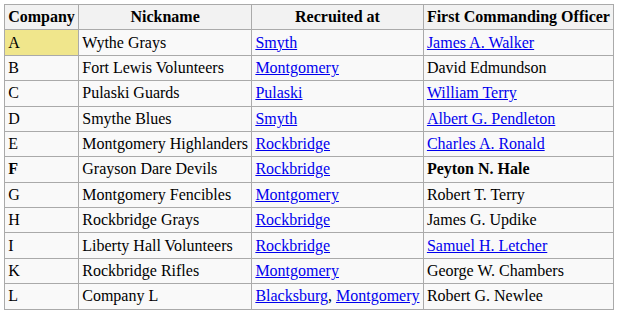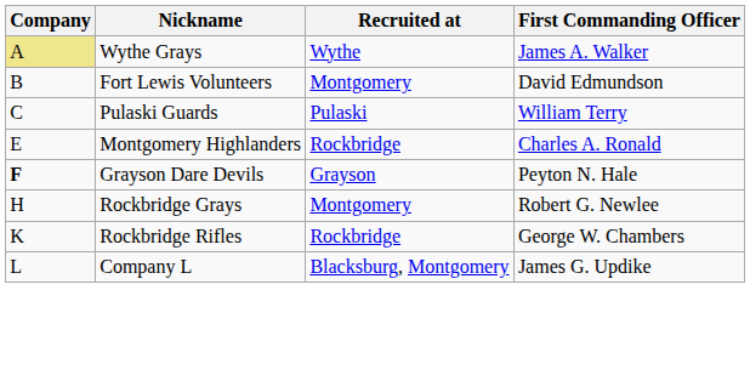Wythe Grays | Recruited at: Smyth -> Wythe
- row: D | Smythe Blues | Smyth | Albert G. Pendleton
Grayson Dare Devils | Recruited at: Rockbridge -> Grayson
Grayson Dare Devils | First Commanding Officer: bold -> normal
- row: G | Montgomery Fencibles | Montgomery | Robert T. Terry
Rockbridge Grays | Recruited at: Rockbridge -> Montgomery
Rockbridge Grays | First Commanding Officer: James G. Updike -> Robert G. Newlee
- row: I | Liberty Hall Volunteers | Rockbridge | Samuel H. Letcher
Rockbridge Rifles | Recruited at: Montgomery -> Rockbridge
Company L | First Commanding Officer: Robert G. Newlee -> James G. Updike
